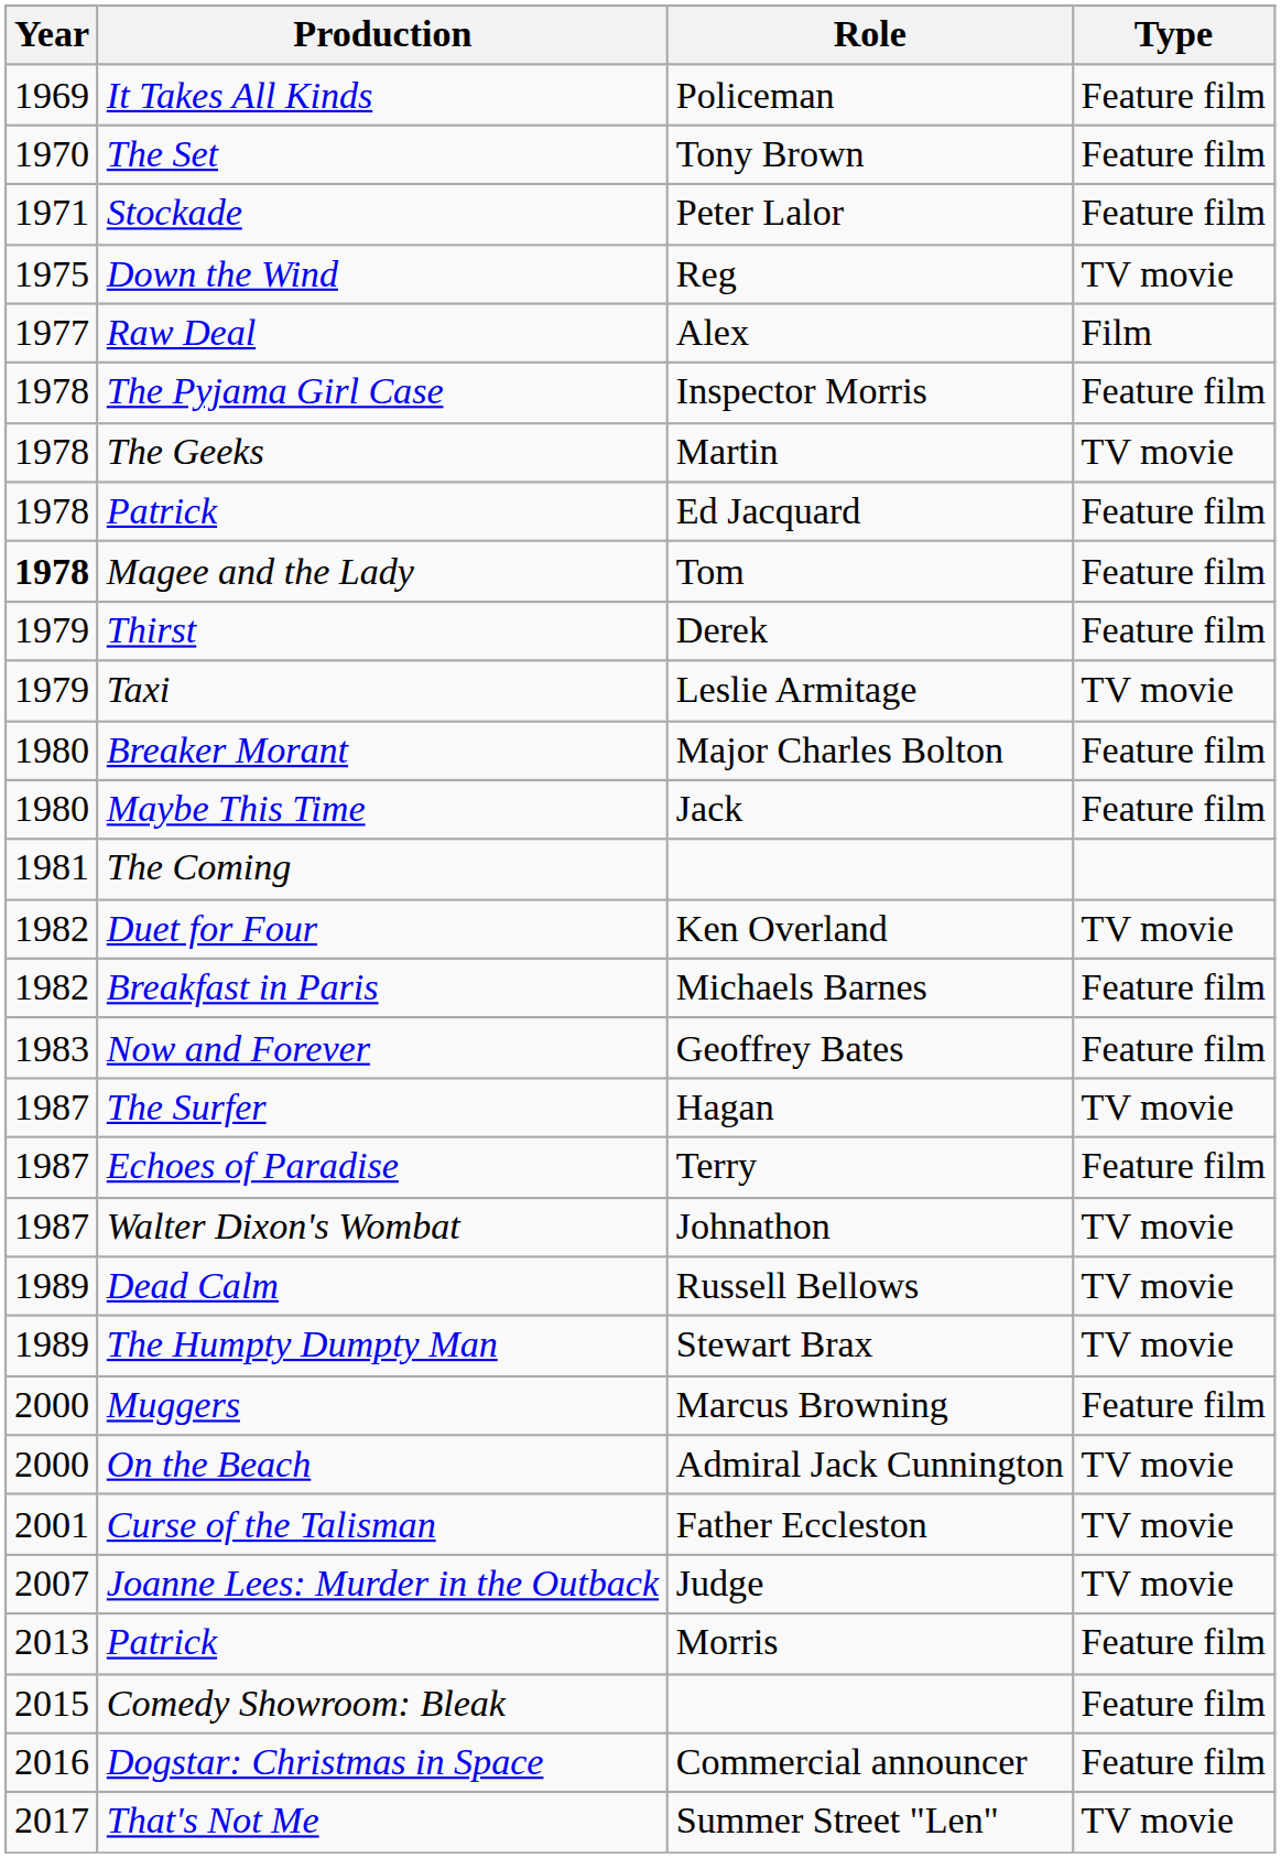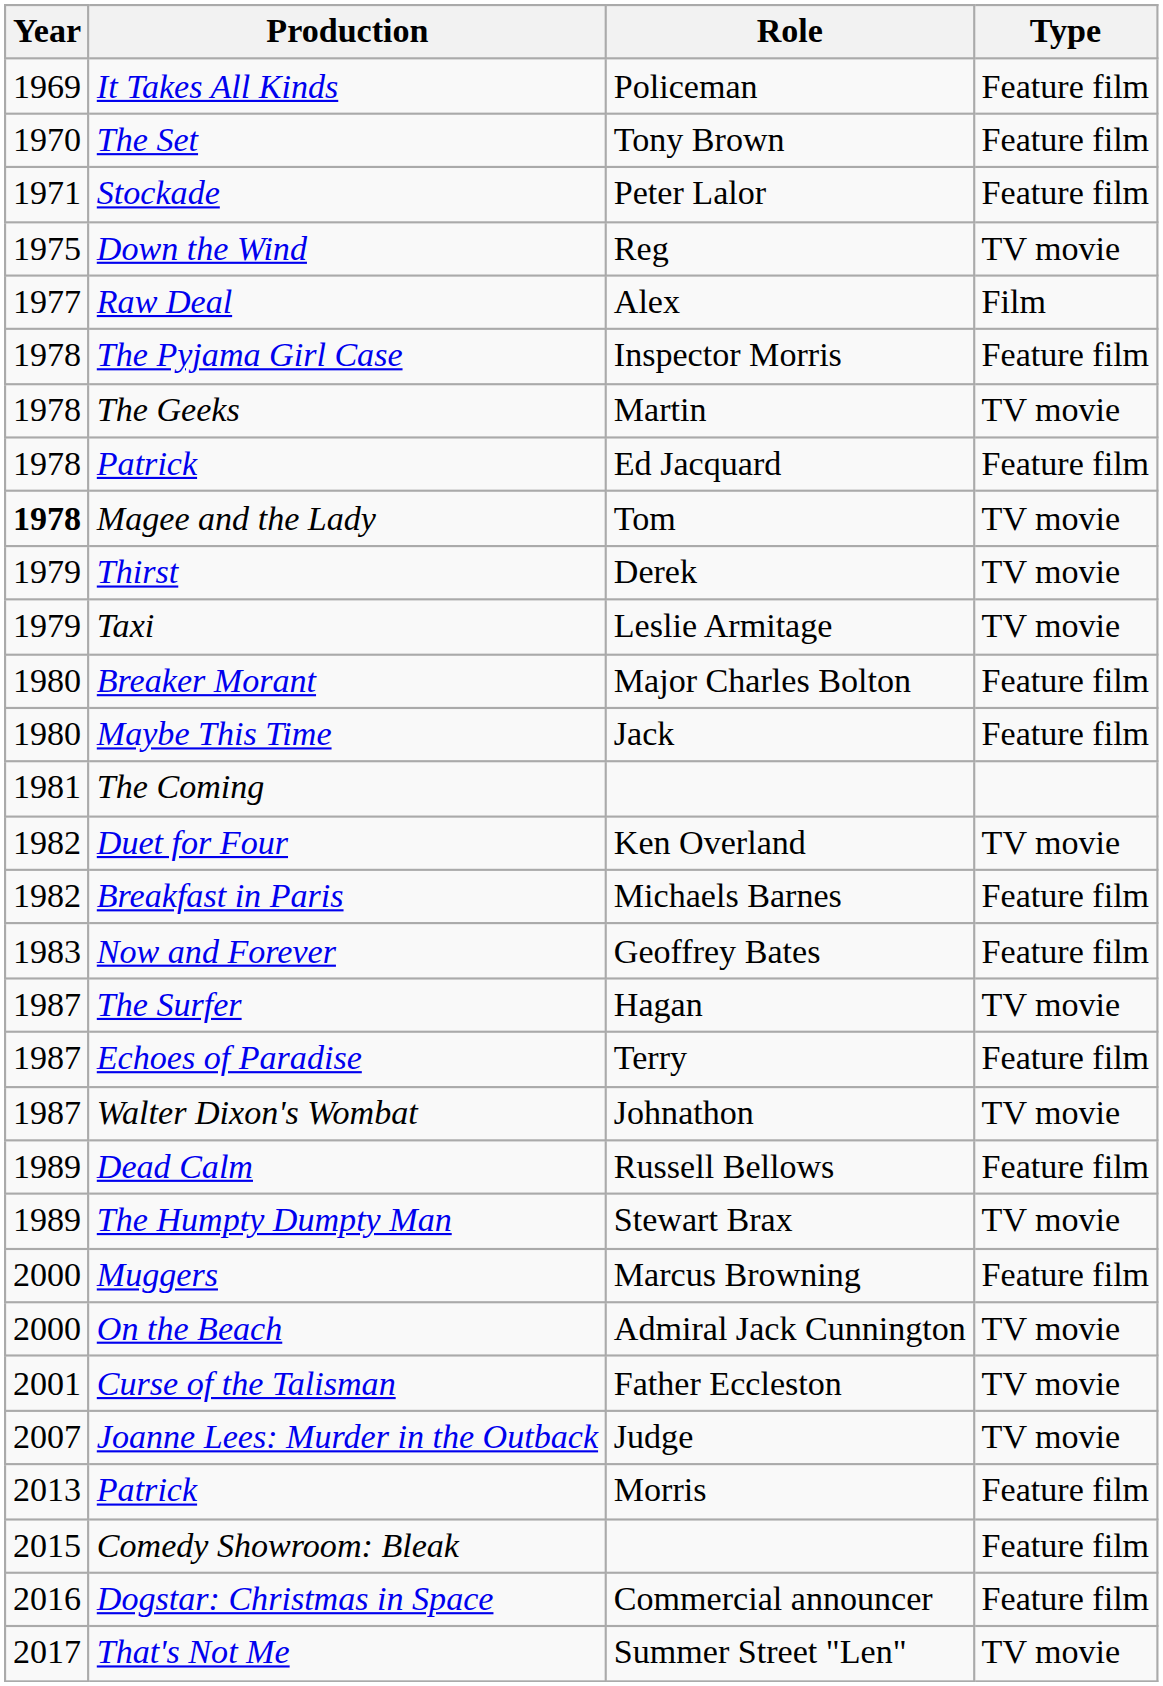Magee and the Lady | Type: Feature film -> TV movie
Thirst | Type: Feature film -> TV movie
Dead Calm | Type: TV movie -> Feature film
